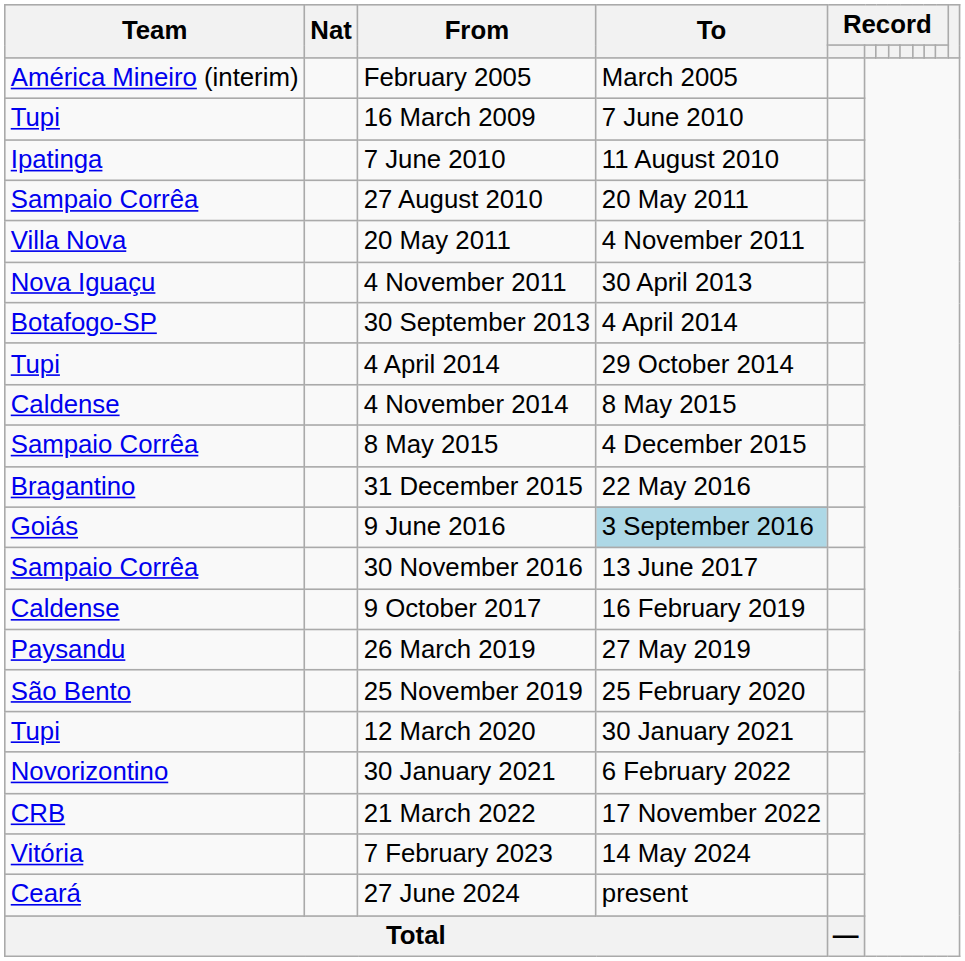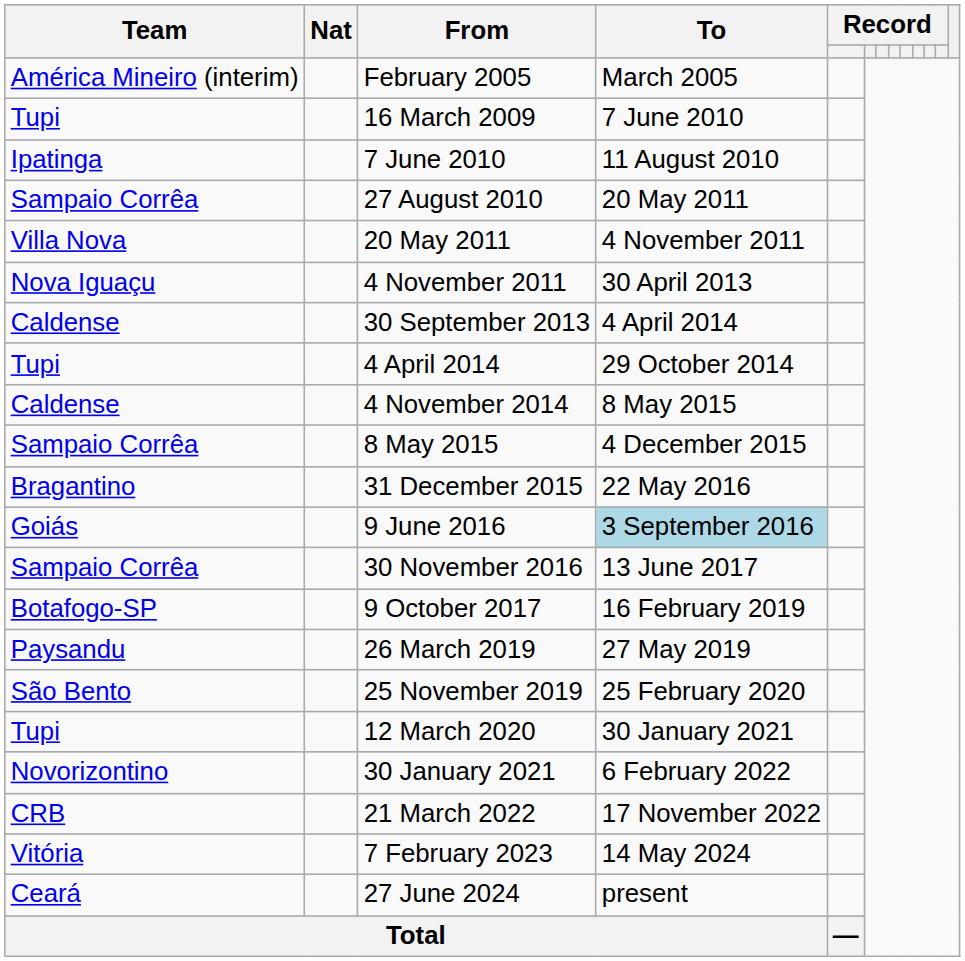30 September 2013 | Team: Botafogo-SP -> Caldense
9 October 2017 | Team: Caldense -> Botafogo-SP
